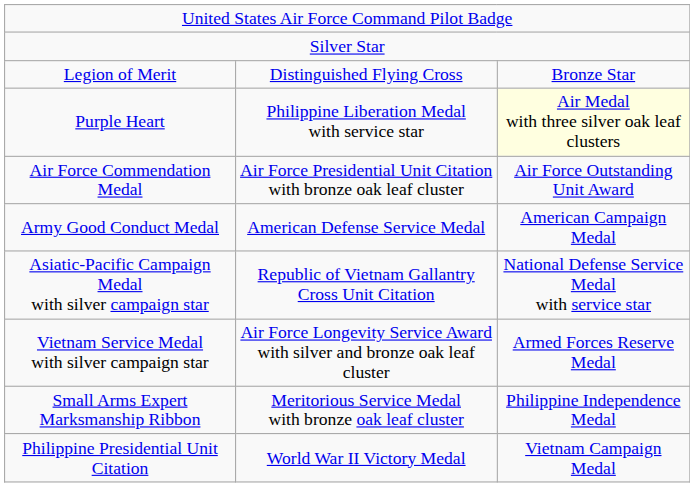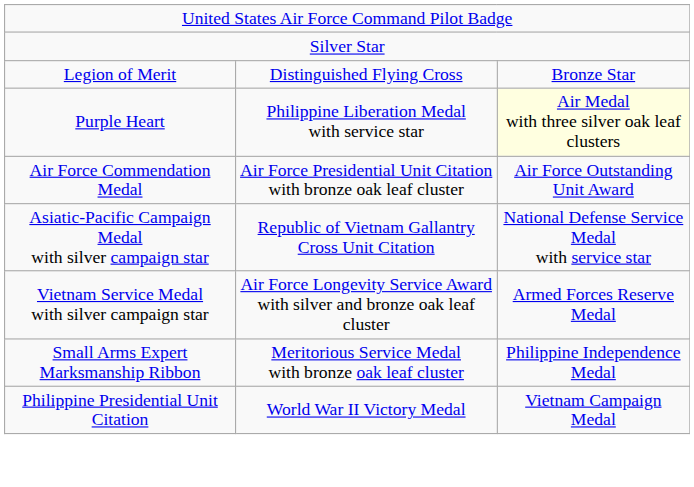- row: Army Good Conduct Medal | American Defense Service Medal | American Campaign Medal
